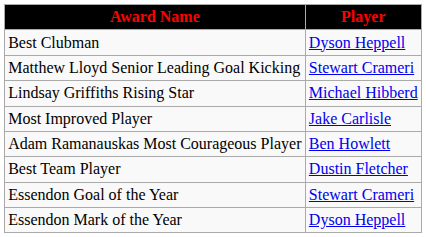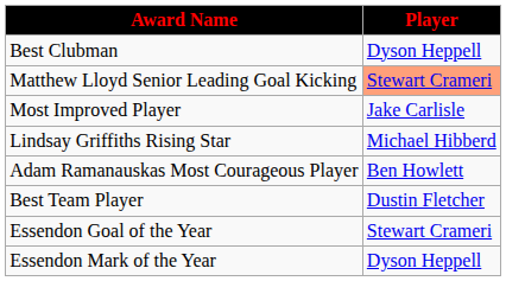Matthew Lloyd Senior Leading Goal Kicking | Player: no background -> lightsalmon background
rows swapped: Lindsay Griffiths Rising Star <-> Most Improved Player
